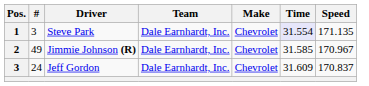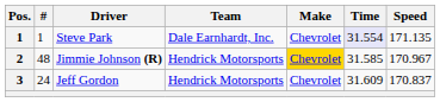Steve Park | #: 3 -> 1
Jimmie Johnson (R) | #: 49 -> 48
Jimmie Johnson (R) | Team: Dale Earnhardt, Inc. -> Hendrick Motorsports
Jimmie Johnson (R) | Make: no background -> gold background
Jeff Gordon | Team: Dale Earnhardt, Inc. -> Hendrick Motorsports
